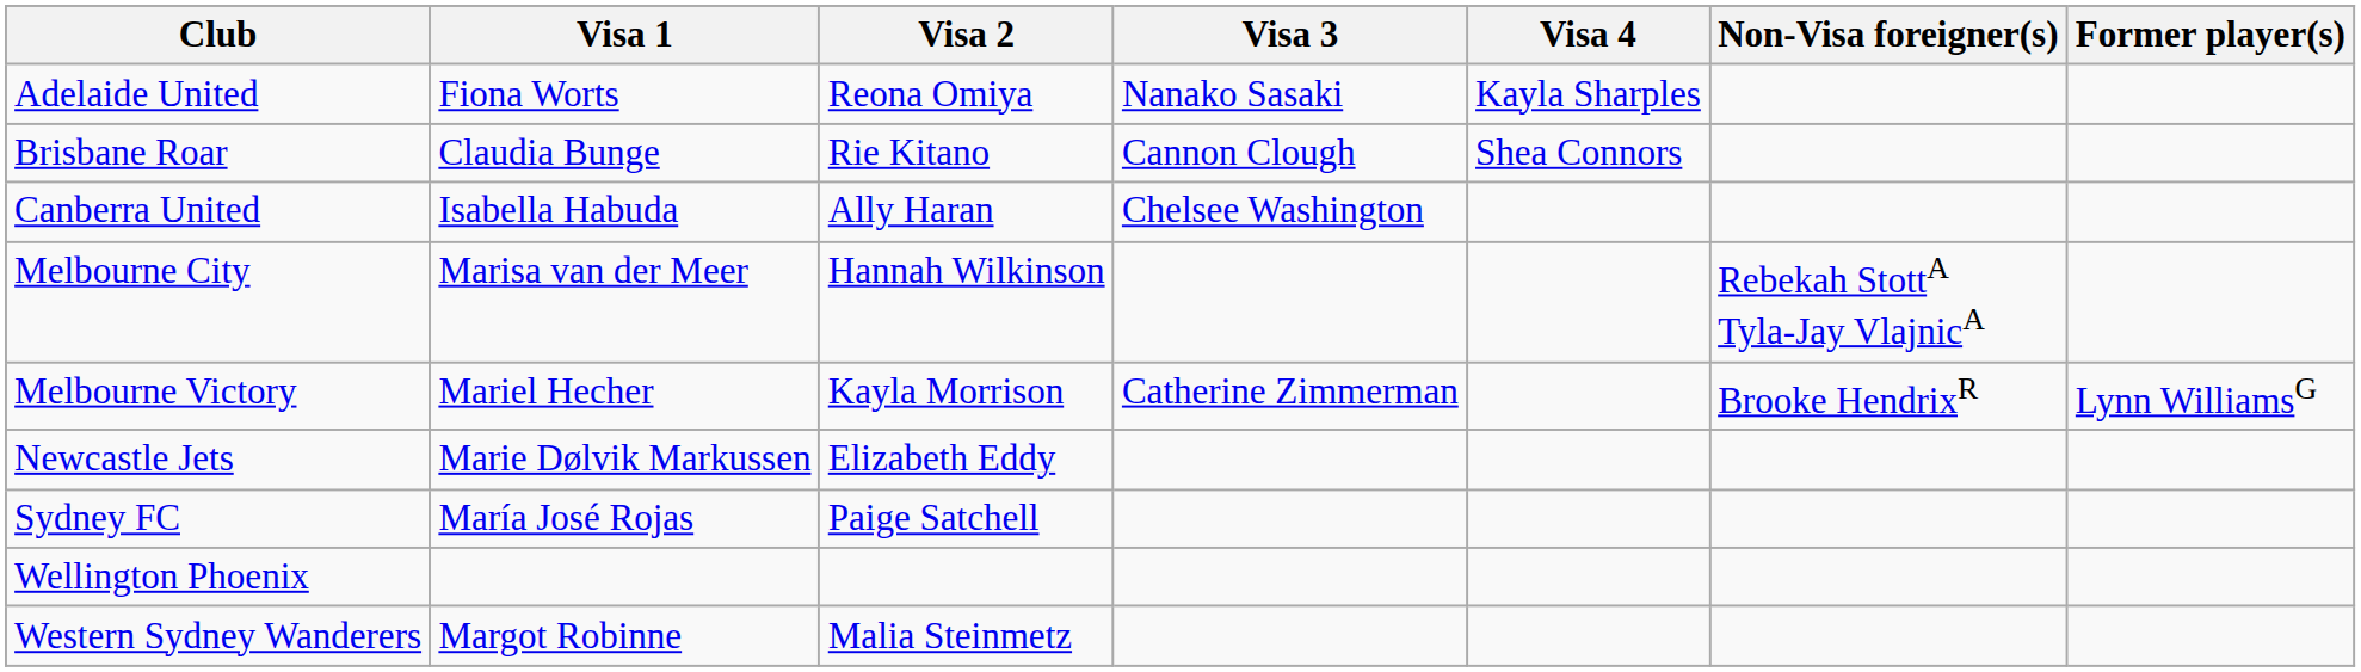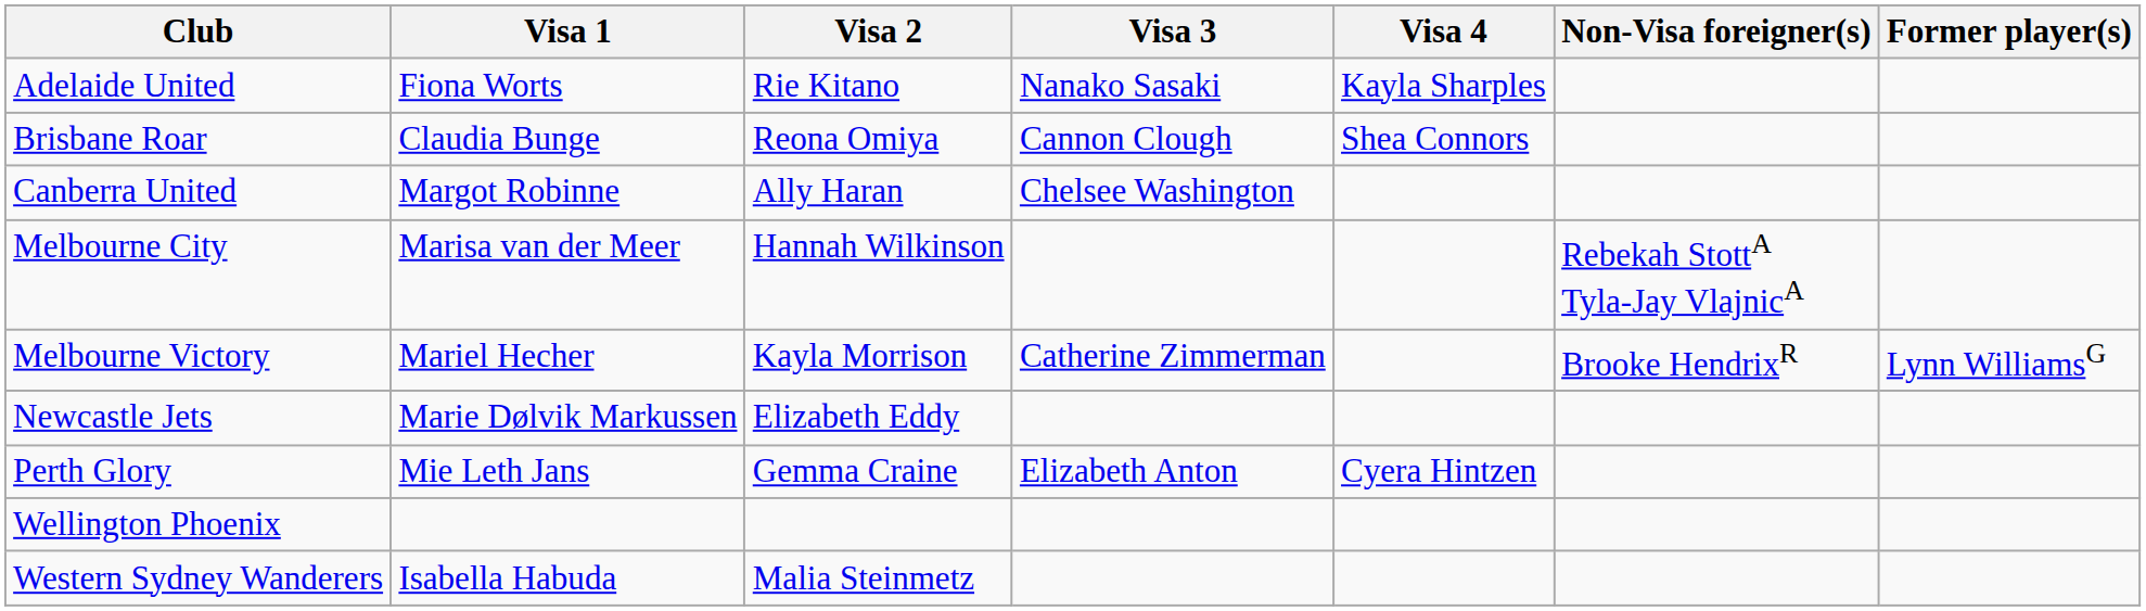Adelaide United | Visa 2: Reona Omiya -> Rie Kitano
Brisbane Roar | Visa 2: Rie Kitano -> Reona Omiya
Canberra United | Visa 1: Isabella Habuda -> Margot Robinne
+ row: Perth Glory | Mie Leth Jans | Gemma Craine | Elizabeth Anton | Cyera Hintzen
- row: Sydney FC | María José Rojas | Paige Satchell
Western Sydney Wanderers | Visa 1: Margot Robinne -> Isabella Habuda
